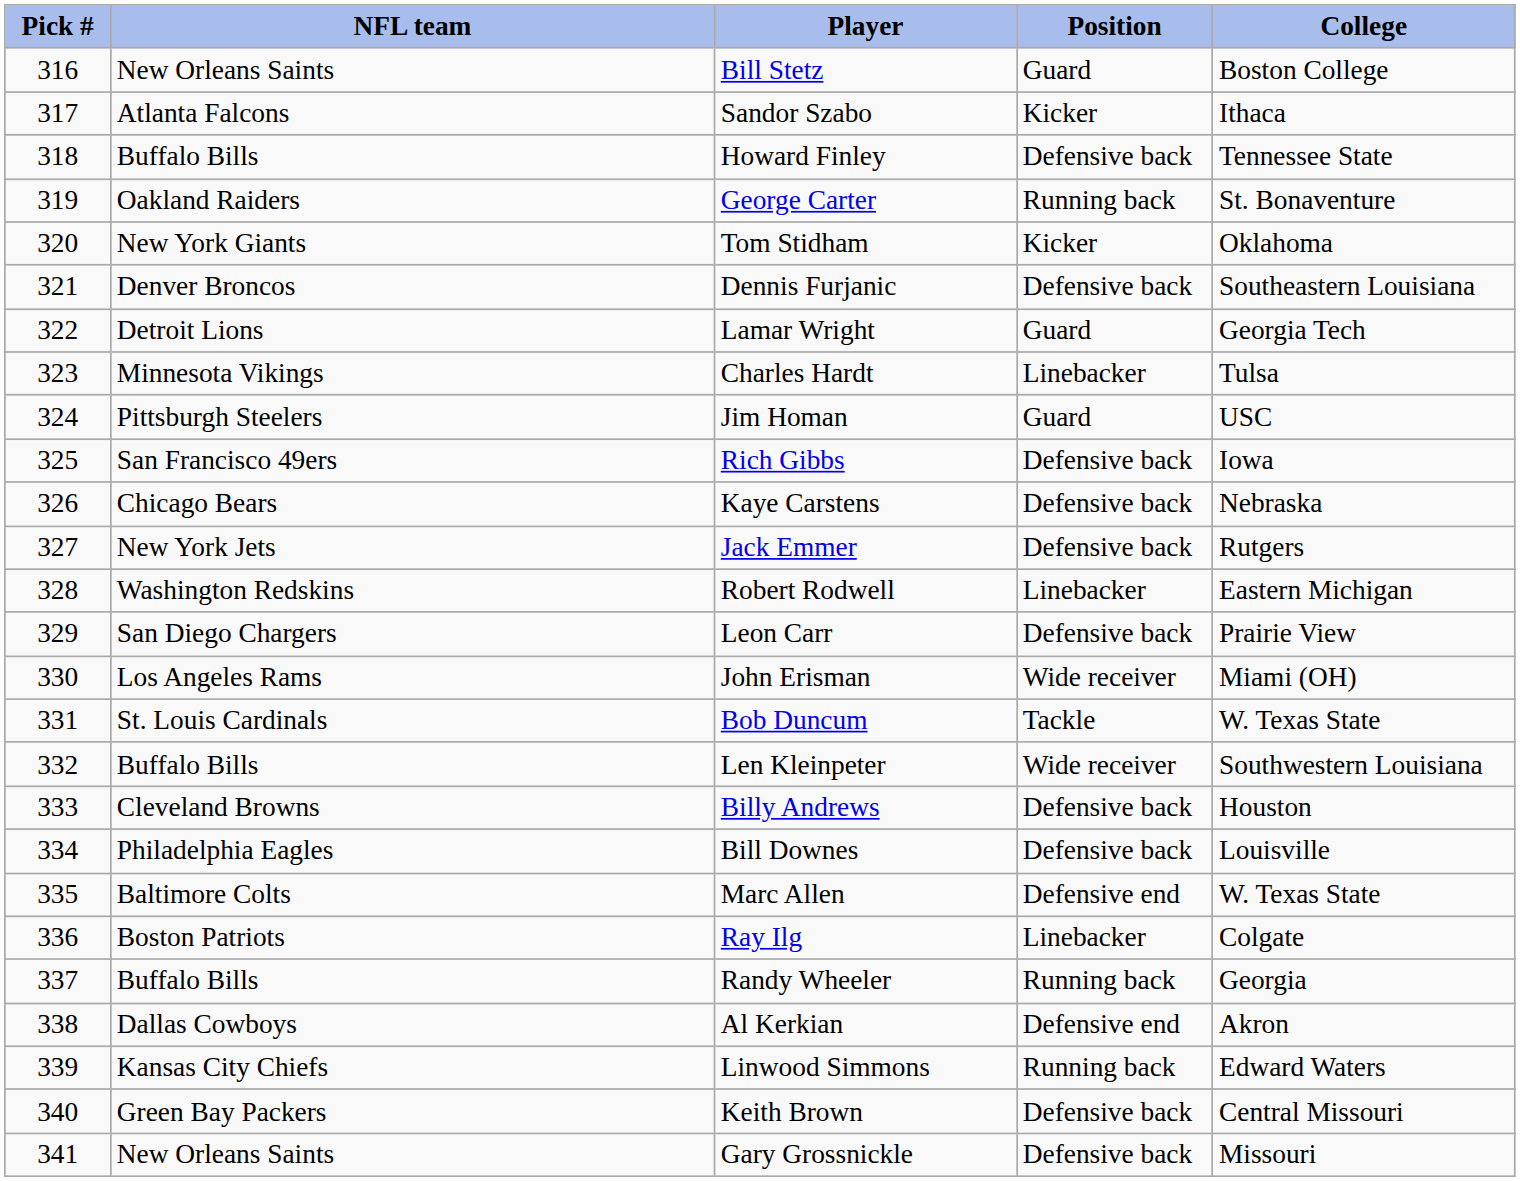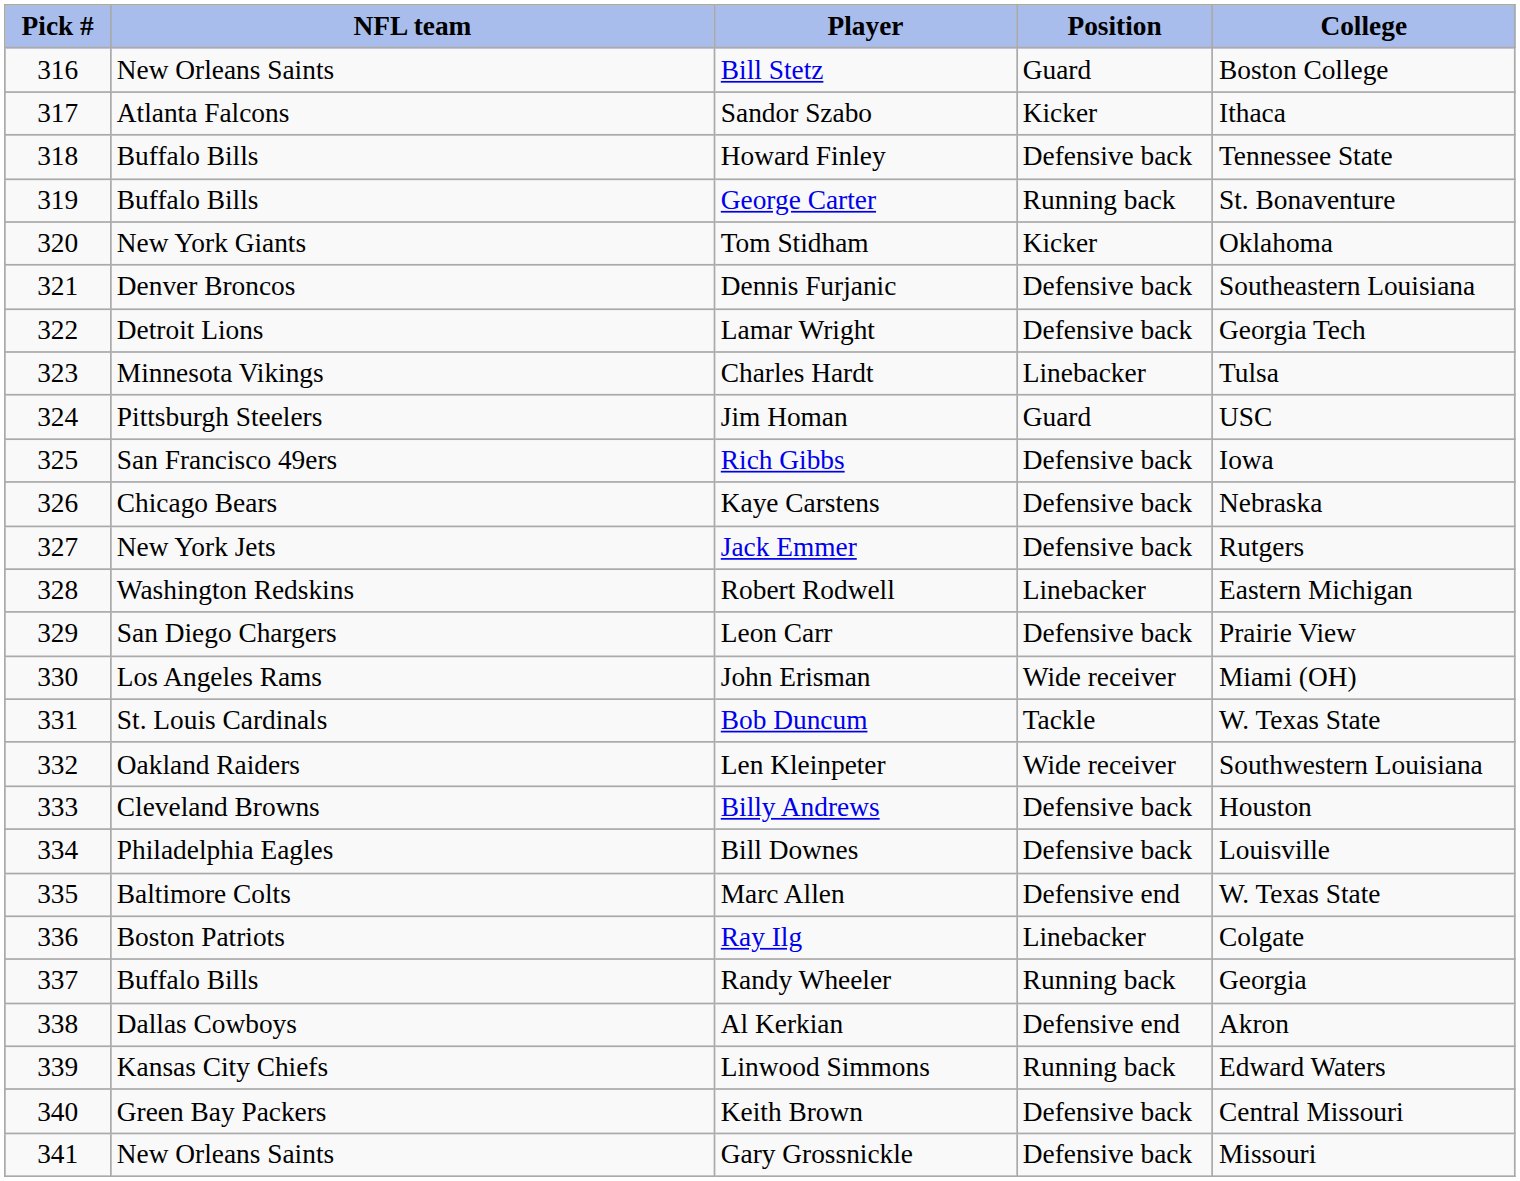George Carter | NFL team: Oakland Raiders -> Buffalo Bills
Lamar Wright | Position: Guard -> Defensive back
Len Kleinpeter | NFL team: Buffalo Bills -> Oakland Raiders
